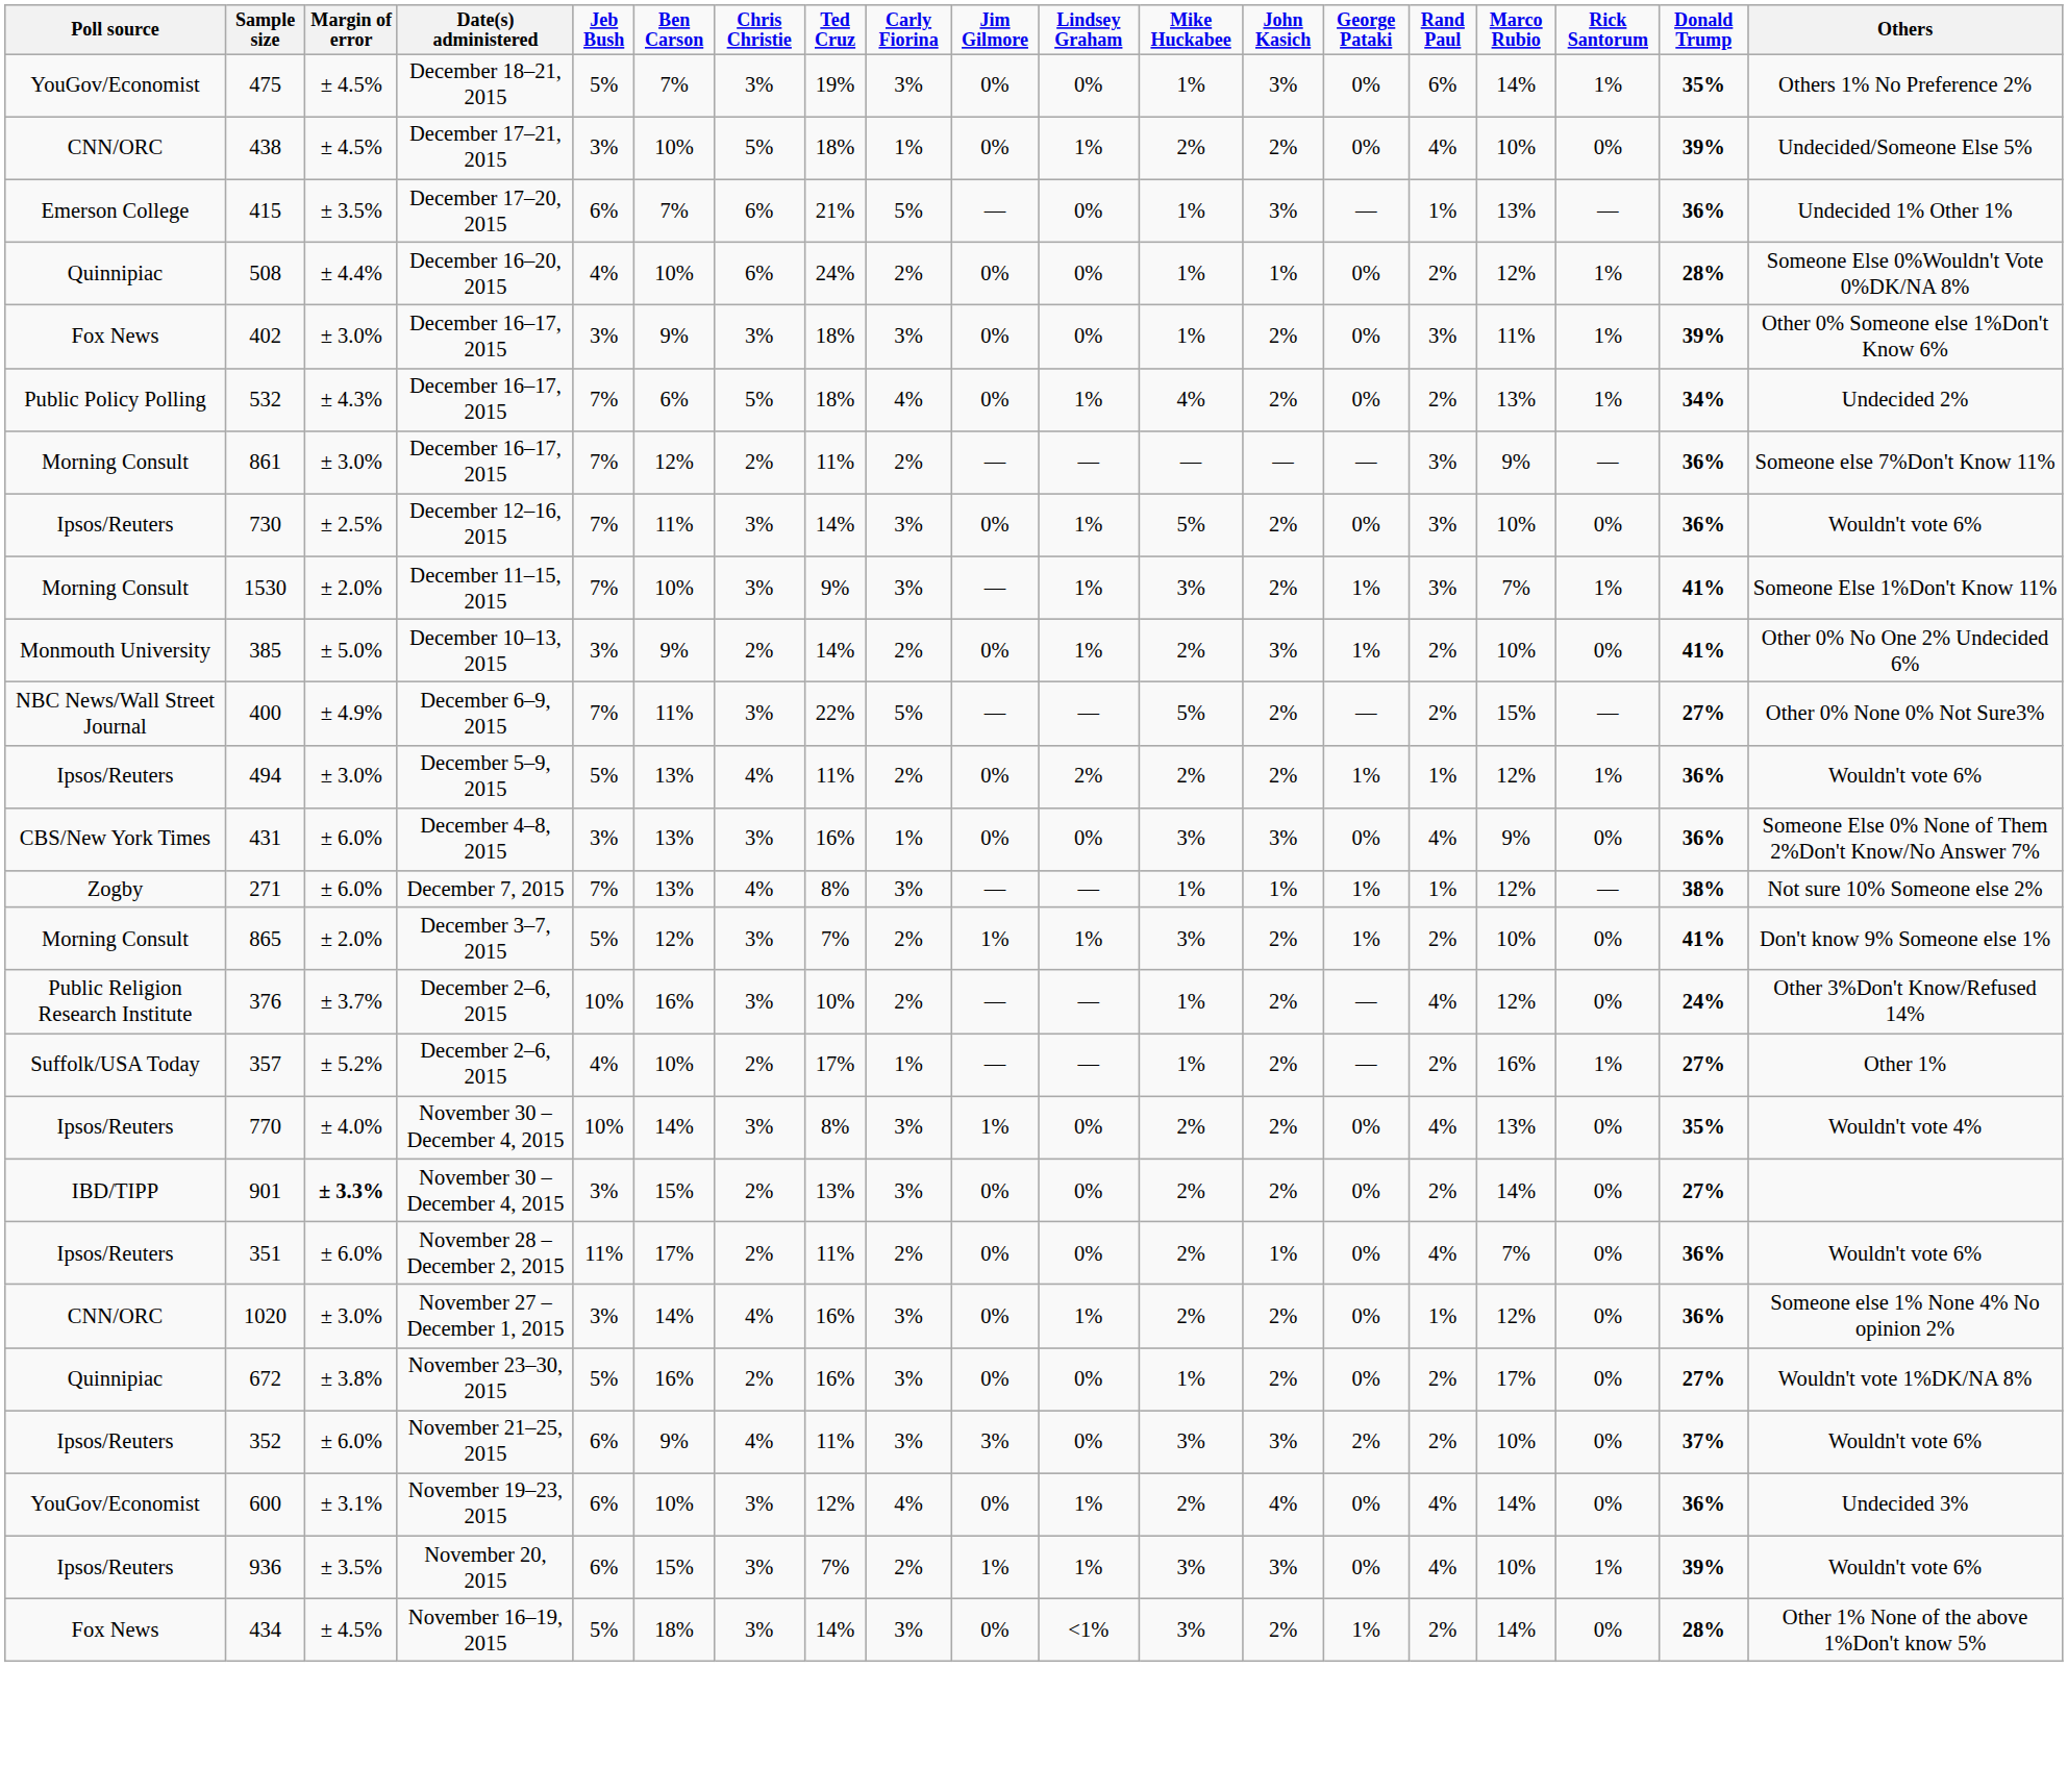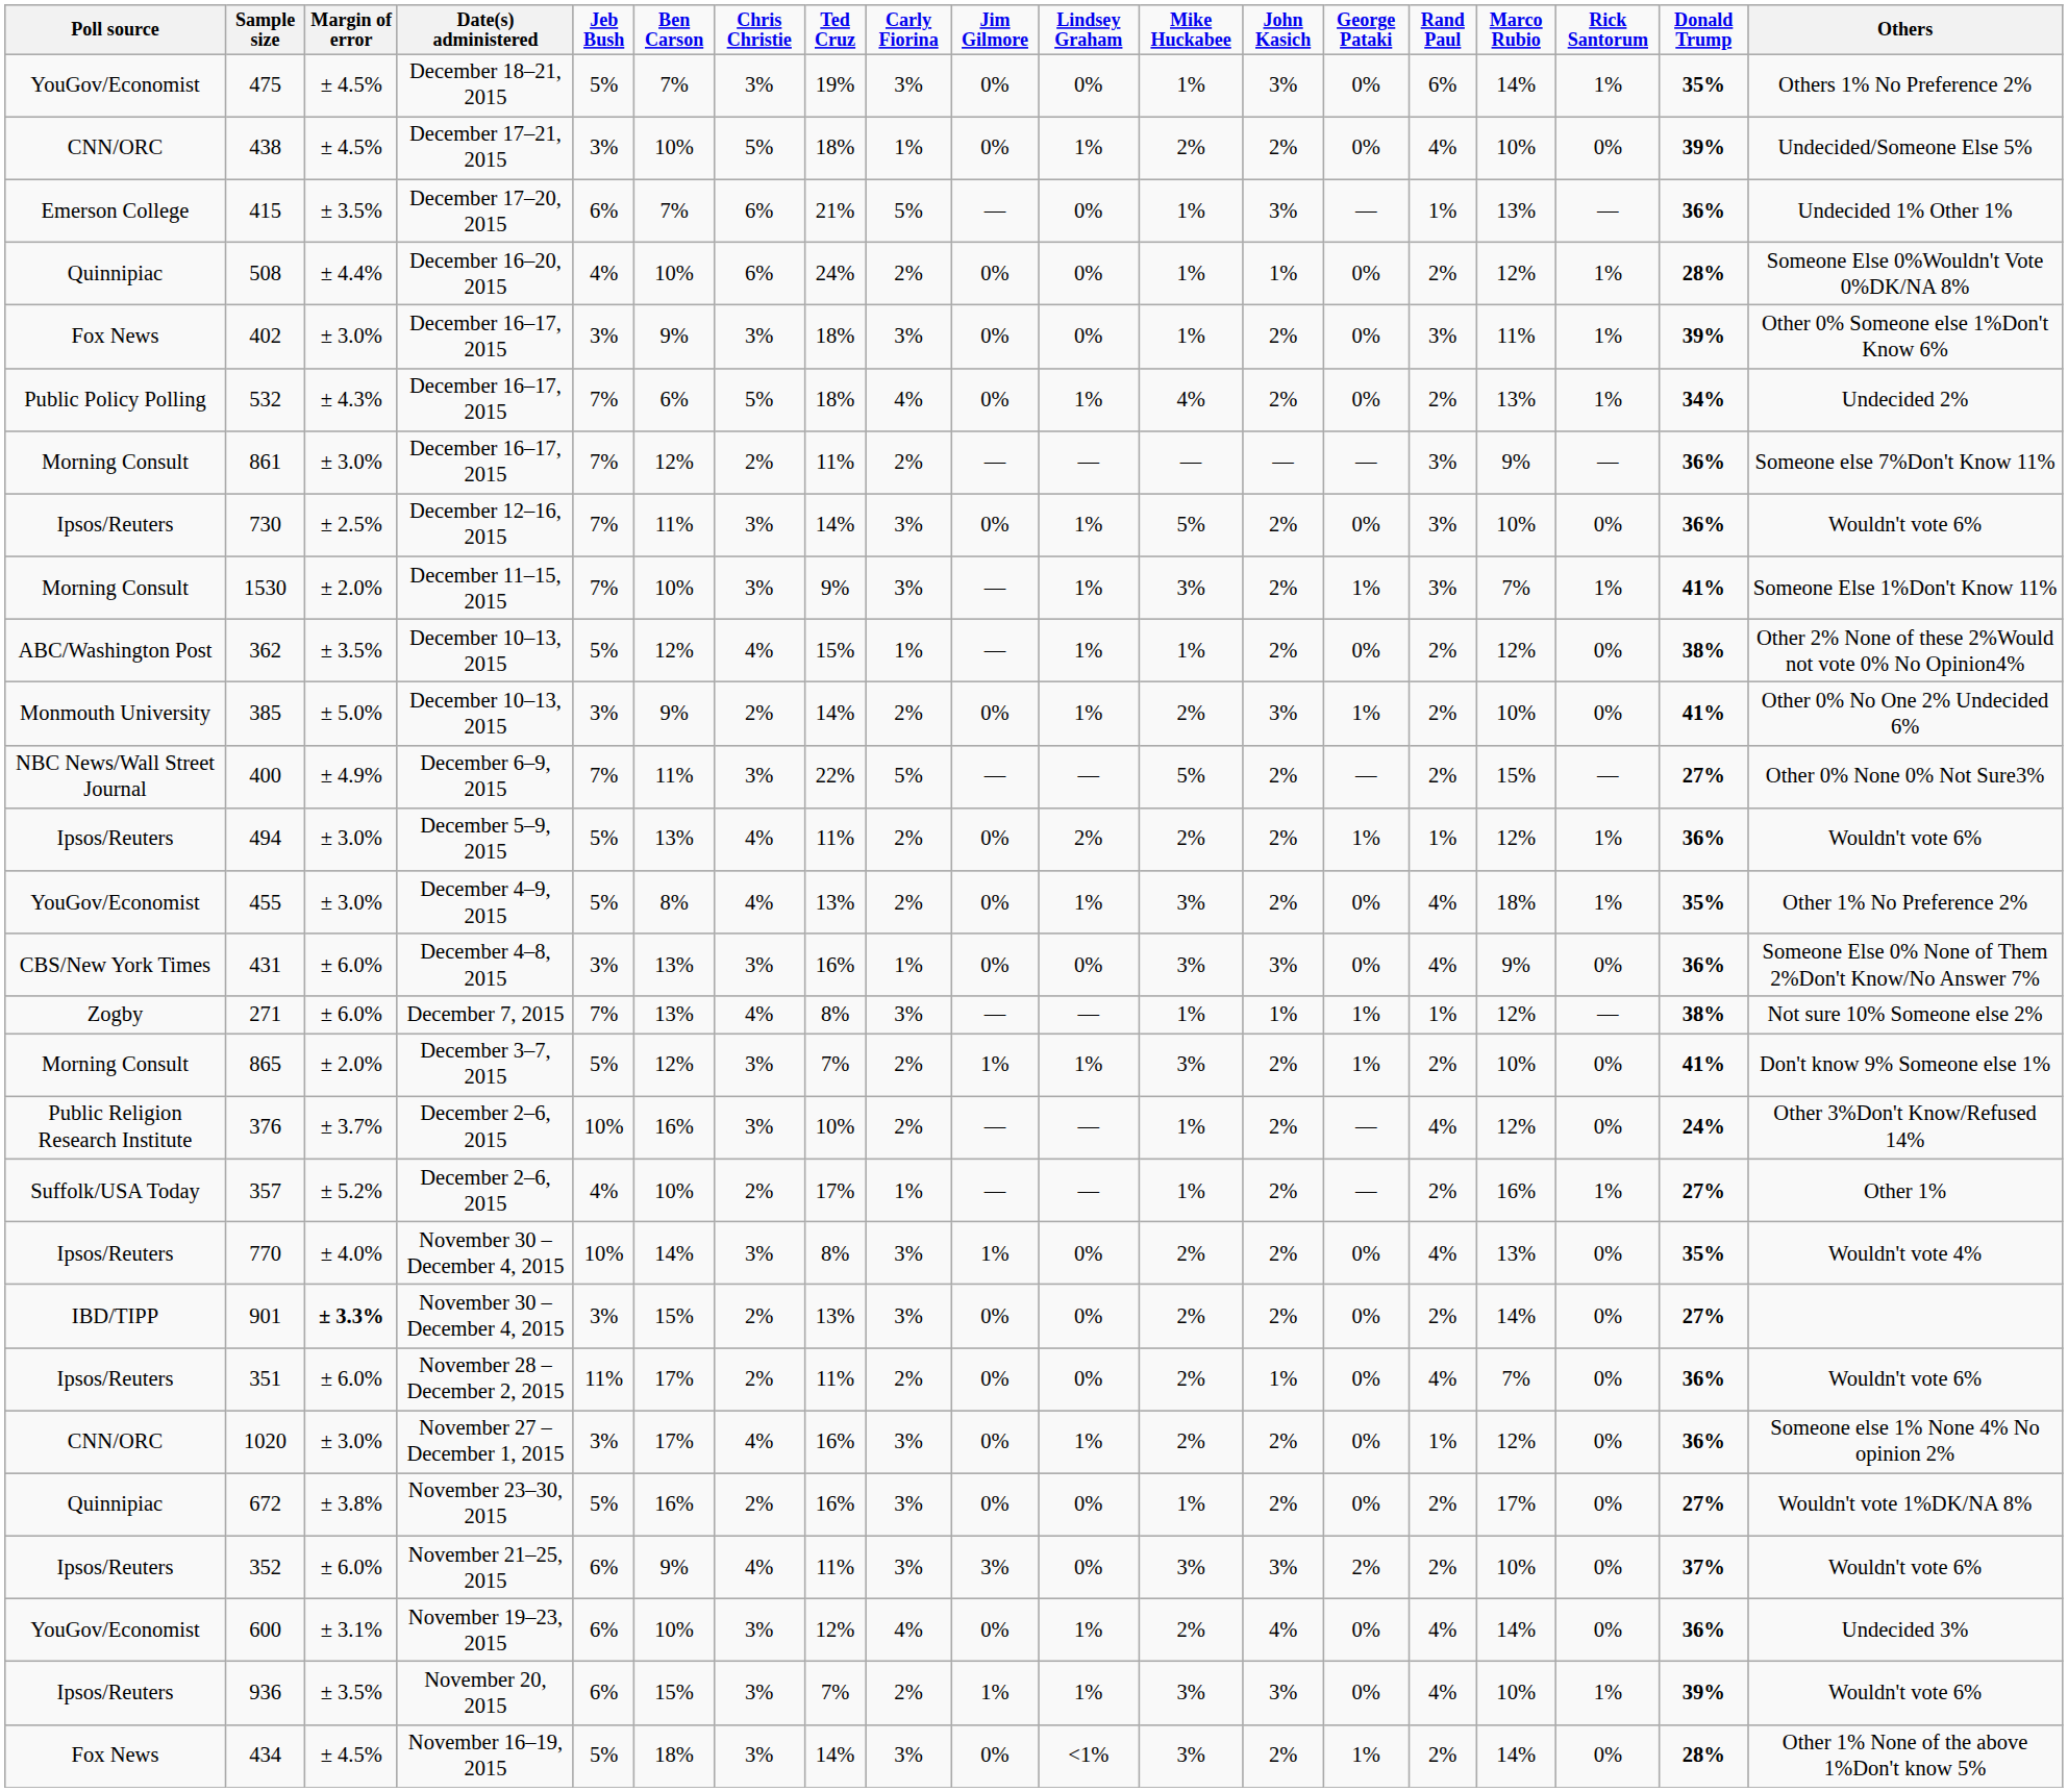+ row: ABC/Washington Post | 362 | ± 3.5% | December 10–13, 2015 | 5% | 12% | 4% | 15% | 1% | — | 1% | 1% | 2% | 0% | 2% | 12% | 0% | 38% | Other 2% None of these 2%Would not vote 0% No Opinion4%
+ row: YouGov/Economist | 455 | ± 3.0% | December 4–9, 2015 | 5% | 8% | 4% | 13% | 2% | 0% | 1% | 3% | 2% | 0% | 4% | 18% | 1% | 35% | Other 1% No Preference 2%
1020 | Ben Carson: 14% -> 17%
